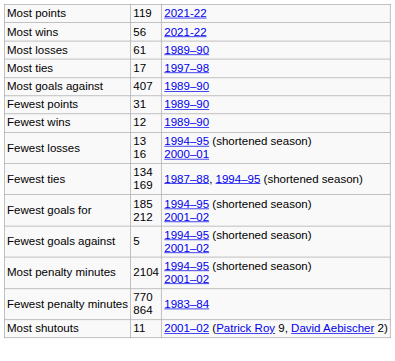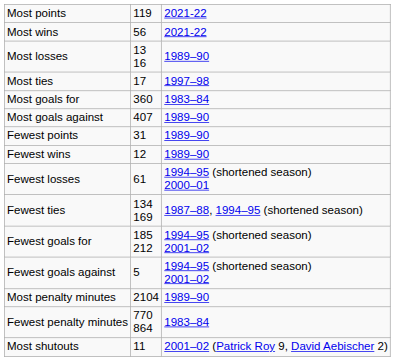Most losses | column 2: 61 -> 13 16
+ row: Most goals for | 360 | 1983–84
Fewest losses | column 2: 13 16 -> 61
Most penalty minutes | column 3: 1994–95 (shortened season) 2001–02 -> 1989–90
